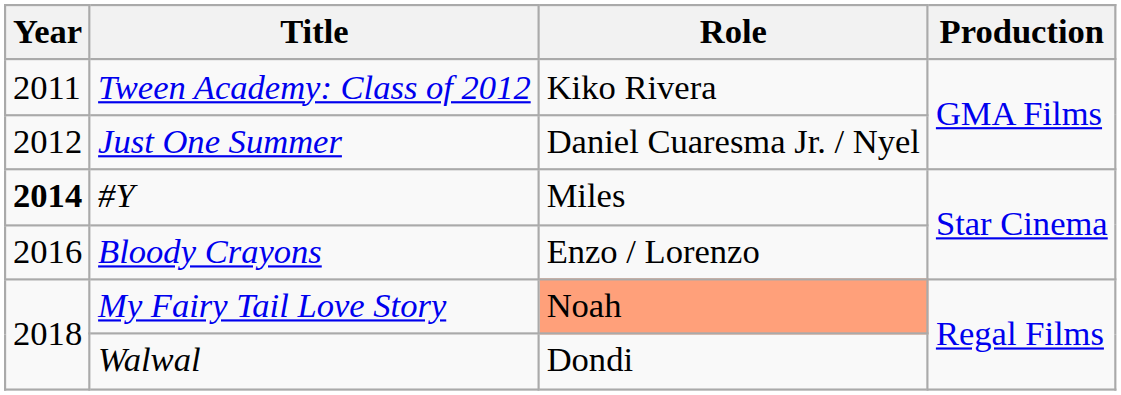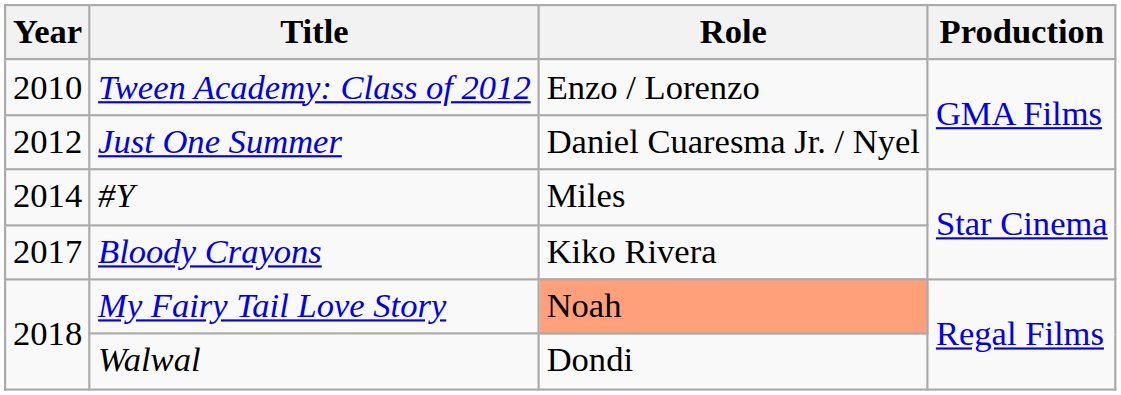Tween Academy: Class of 2012 | Year: 2011 -> 2010
Tween Academy: Class of 2012 | Role: Kiko Rivera -> Enzo / Lorenzo
#Y | Year: bold -> normal
Bloody Crayons | Year: 2016 -> 2017
Bloody Crayons | Role: Enzo / Lorenzo -> Kiko Rivera
